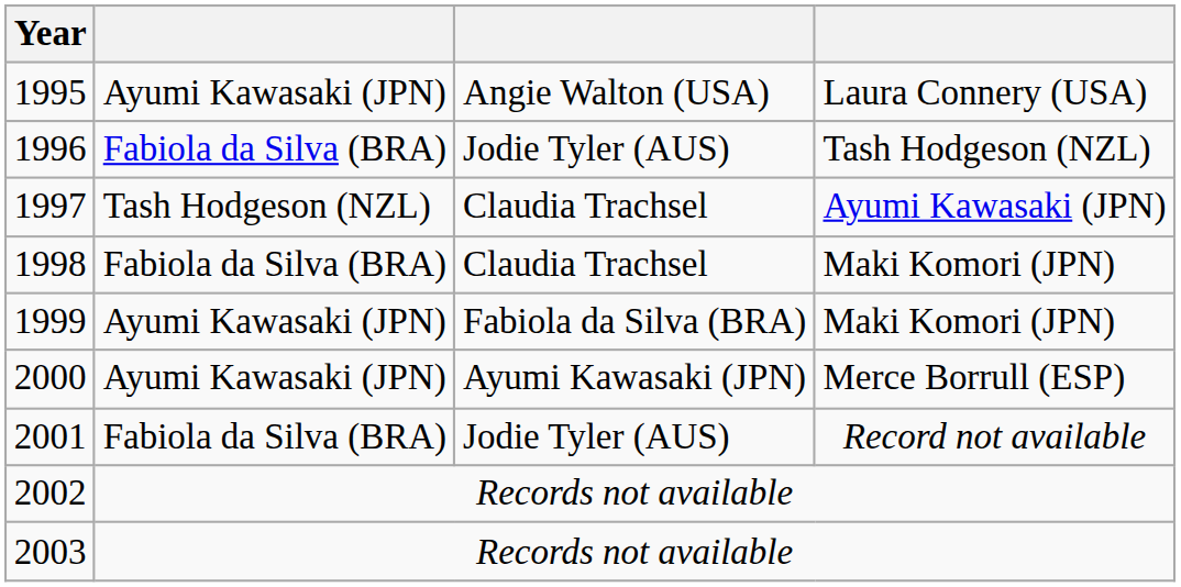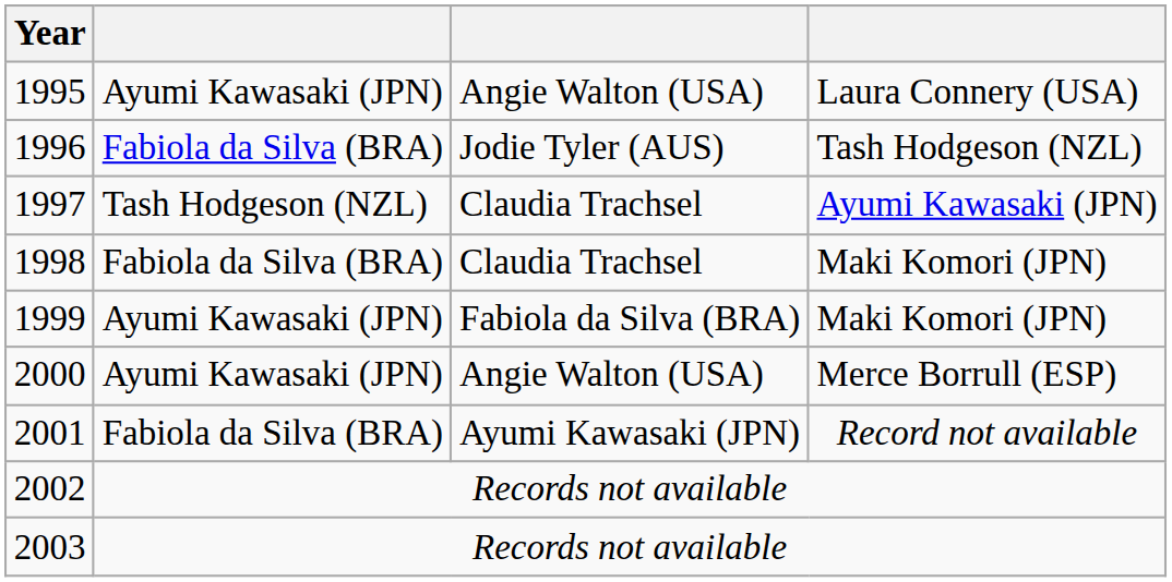2000 | column 3: Ayumi Kawasaki (JPN) -> Angie Walton (USA)
2001 | column 3: Jodie Tyler (AUS) -> Ayumi Kawasaki (JPN)
